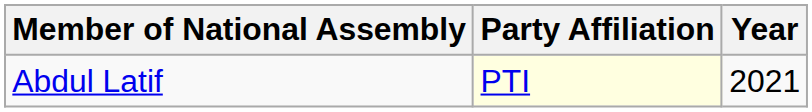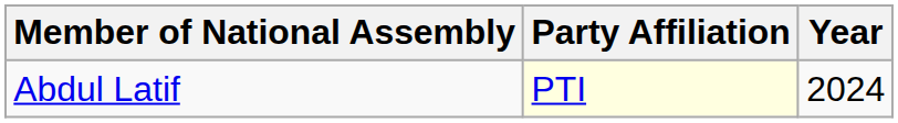Abdul Latif | Year: 2021 -> 2024
